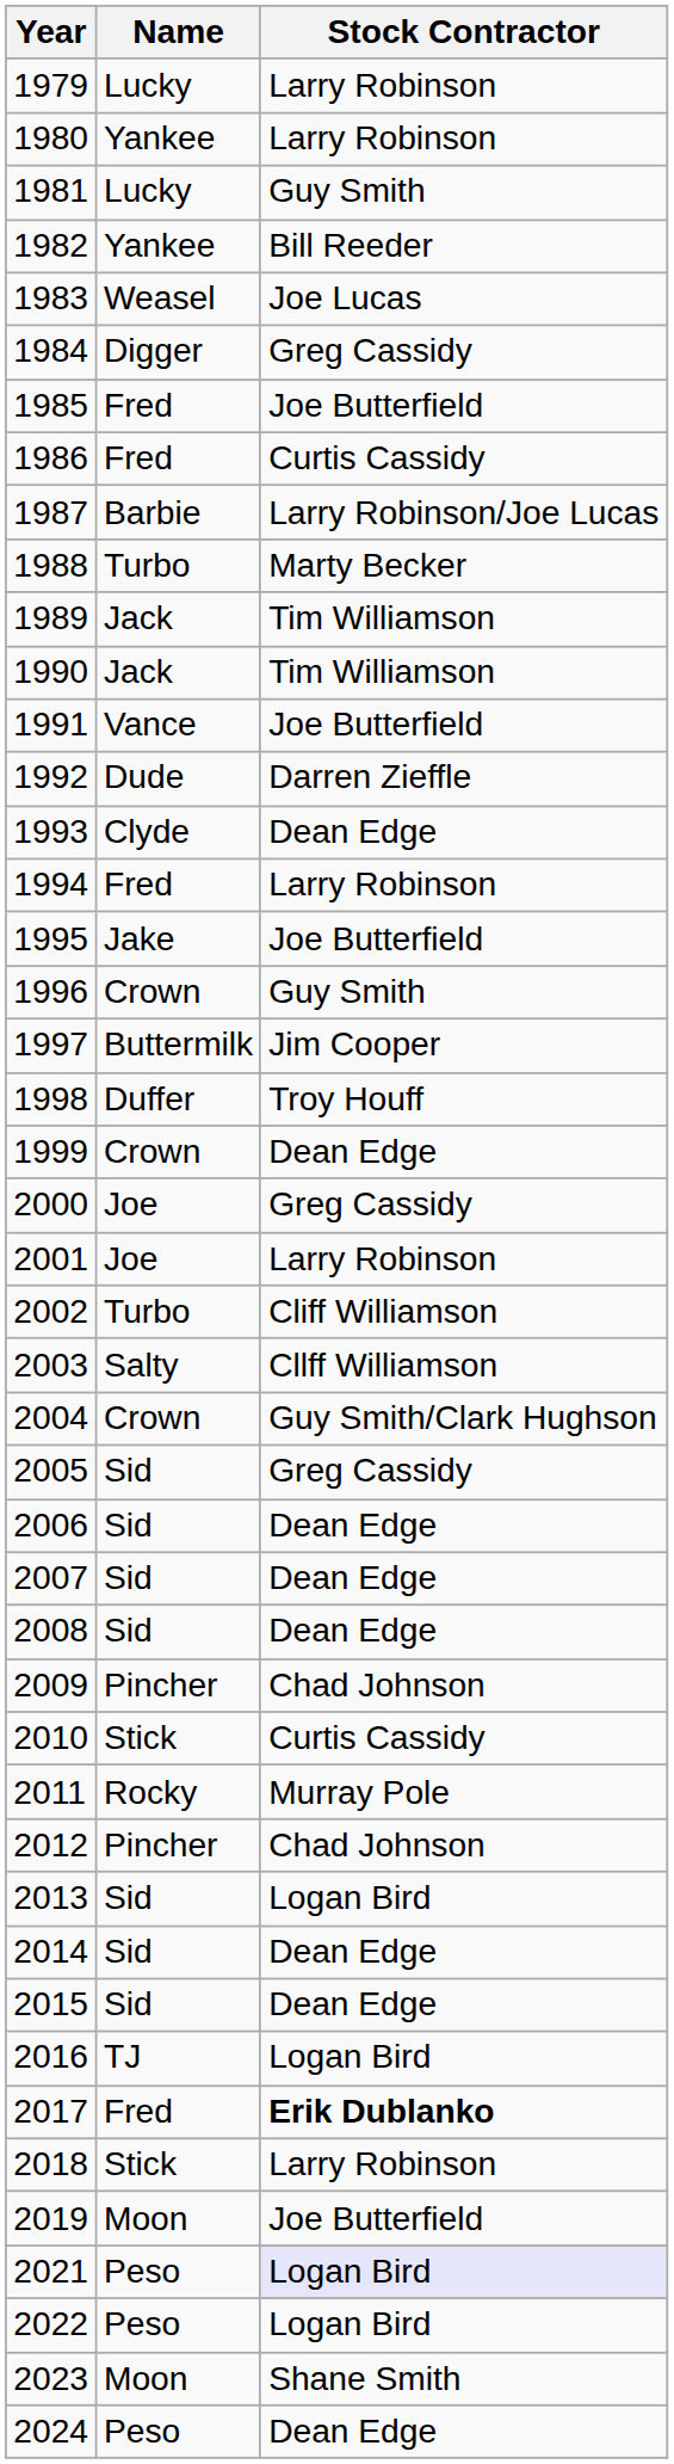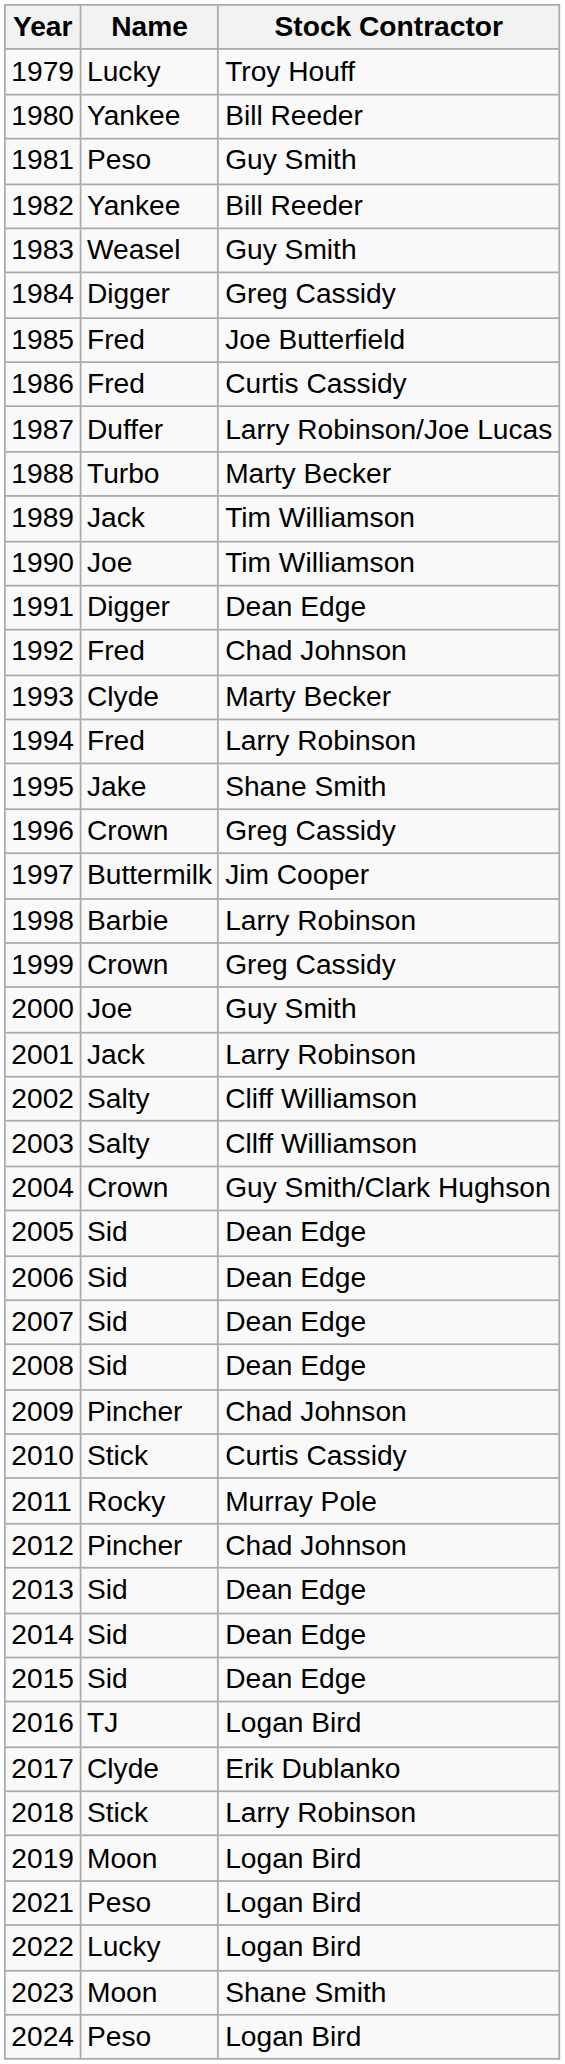1979 | Stock Contractor: Larry Robinson -> Troy Houff
1980 | Stock Contractor: Larry Robinson -> Bill Reeder
1981 | Name: Lucky -> Peso
1983 | Stock Contractor: Joe Lucas -> Guy Smith
1987 | Name: Barbie -> Duffer
1990 | Name: Jack -> Joe
1991 | Name: Vance -> Digger
1991 | Stock Contractor: Joe Butterfield -> Dean Edge
1992 | Name: Dude -> Fred
1992 | Stock Contractor: Darren Zieffle -> Chad Johnson
1993 | Stock Contractor: Dean Edge -> Marty Becker
1995 | Stock Contractor: Joe Butterfield -> Shane Smith
1996 | Stock Contractor: Guy Smith -> Greg Cassidy
1998 | Name: Duffer -> Barbie
1998 | Stock Contractor: Troy Houff -> Larry Robinson
1999 | Stock Contractor: Dean Edge -> Greg Cassidy
2000 | Stock Contractor: Greg Cassidy -> Guy Smith
2001 | Name: Joe -> Jack
2002 | Name: Turbo -> Salty
2005 | Stock Contractor: Greg Cassidy -> Dean Edge
2013 | Stock Contractor: Logan Bird -> Dean Edge
2017 | Name: Fred -> Clyde
2017 | Stock Contractor: bold -> normal
2019 | Stock Contractor: Joe Butterfield -> Logan Bird
2021 | Stock Contractor: lavender background -> no background
2022 | Name: Peso -> Lucky
2024 | Stock Contractor: Dean Edge -> Logan Bird
